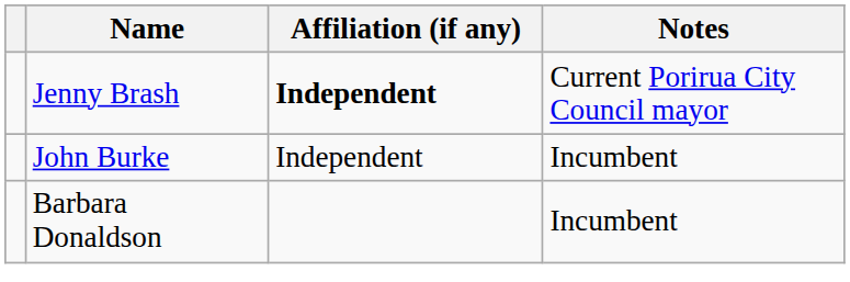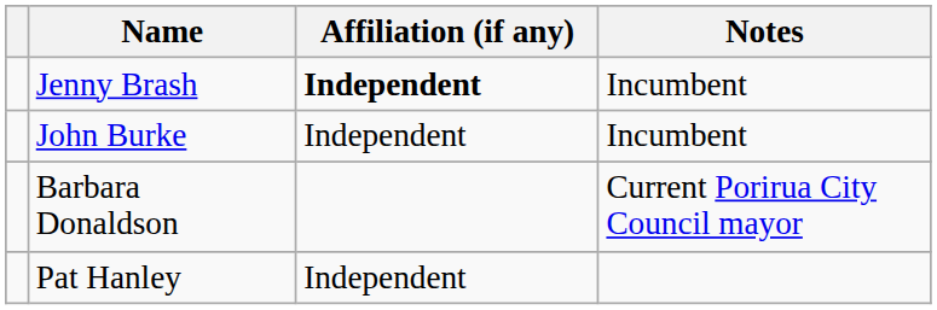Jenny Brash | Notes: Current Porirua City Council mayor -> Incumbent
Barbara Donaldson | Notes: Incumbent -> Current Porirua City Council mayor
+ row: Pat Hanley | Independent
